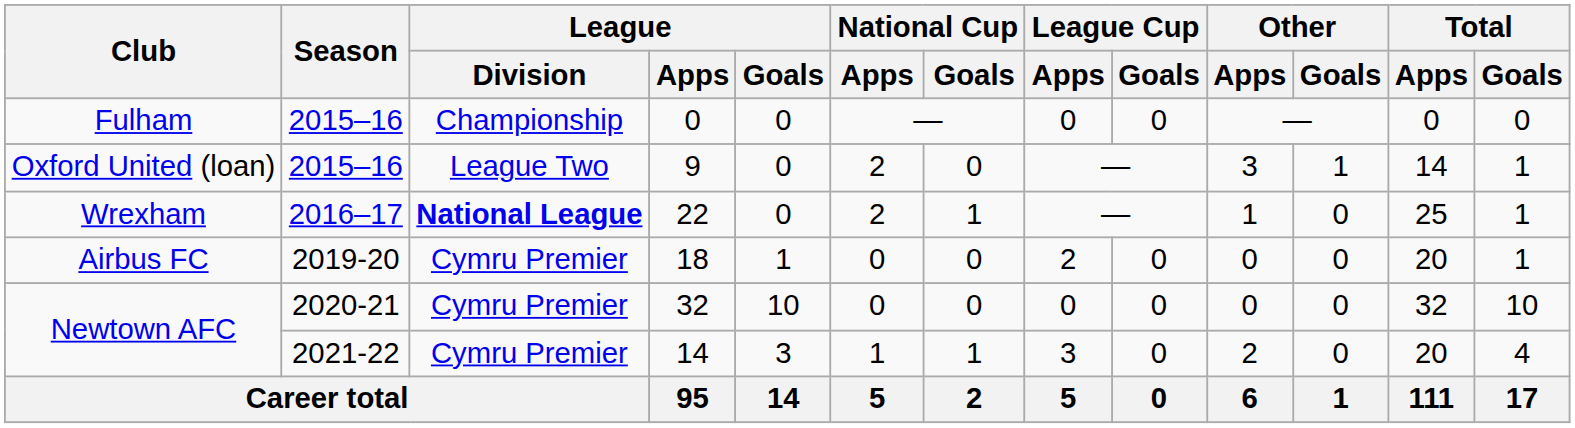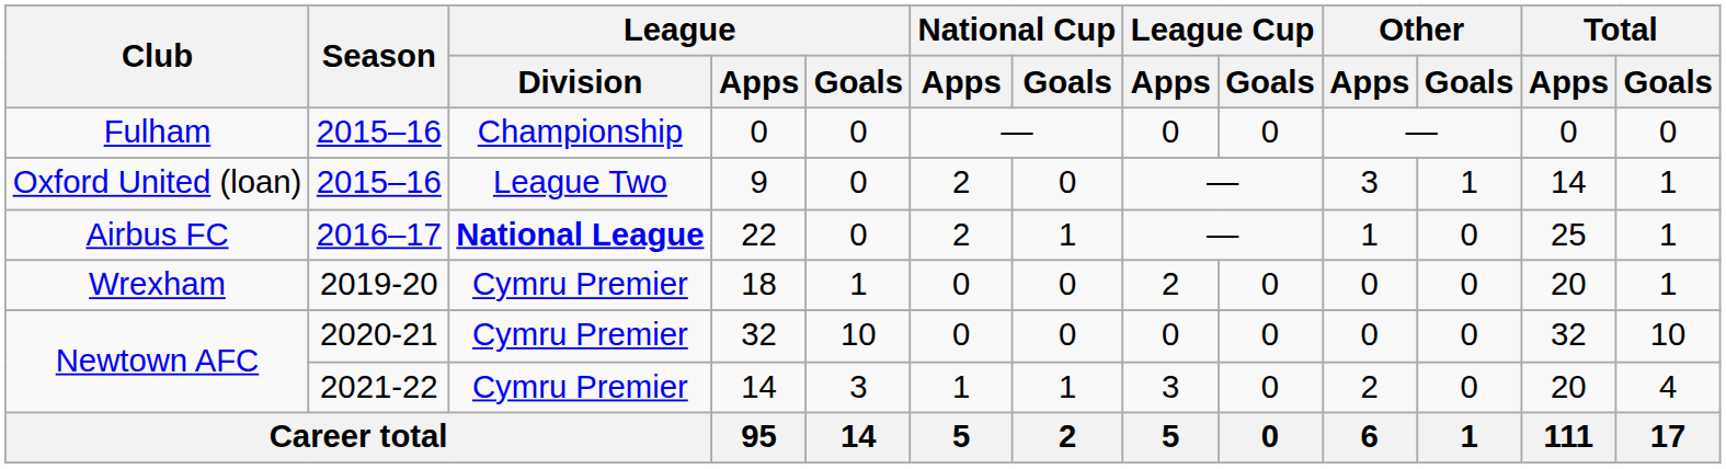22 | Club: Wrexham -> Airbus FC
18 | Club: Airbus FC -> Wrexham
